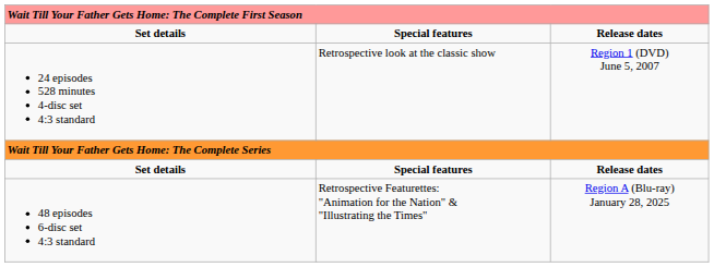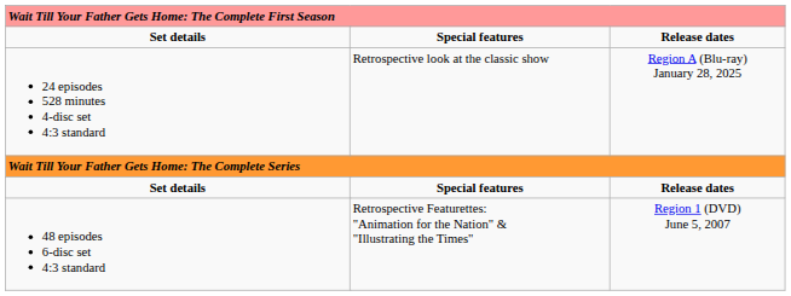24 episodes 528 minutes 4-disc set 4:3 standard | column 4: Region 1 (DVD) June 5, 2007 -> Region A (Blu-ray) January 28, 2025
48 episodes 6-disc set 4:3 standard | column 4: Region A (Blu-ray) January 28, 2025 -> Region 1 (DVD) June 5, 2007
